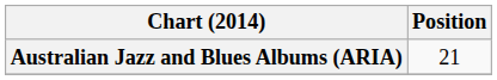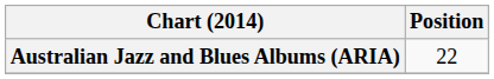Australian Jazz and Blues Albums (ARIA) | Position: 21 -> 22
